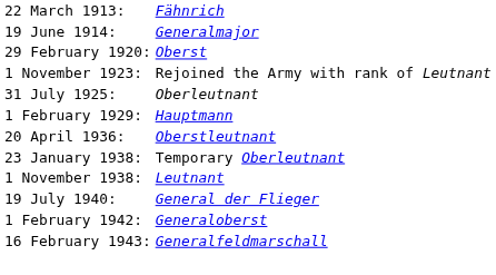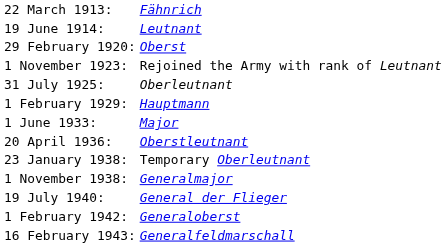19 June 1914: | column 2: Generalmajor -> Leutnant
+ row: 1 June 1933: | Major
1 November 1938: | column 2: Leutnant -> Generalmajor
